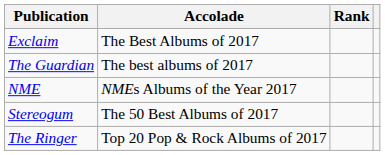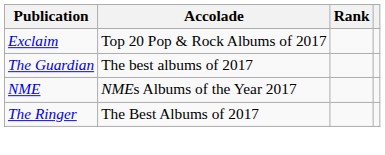Exclaim | Accolade: The Best Albums of 2017 -> Top 20 Pop & Rock Albums of 2017
- row: Stereogum | The 50 Best Albums of 2017
The Ringer | Accolade: Top 20 Pop & Rock Albums of 2017 -> The Best Albums of 2017
